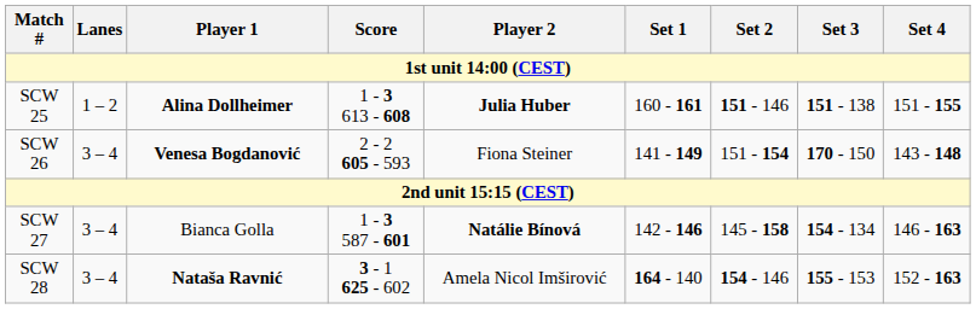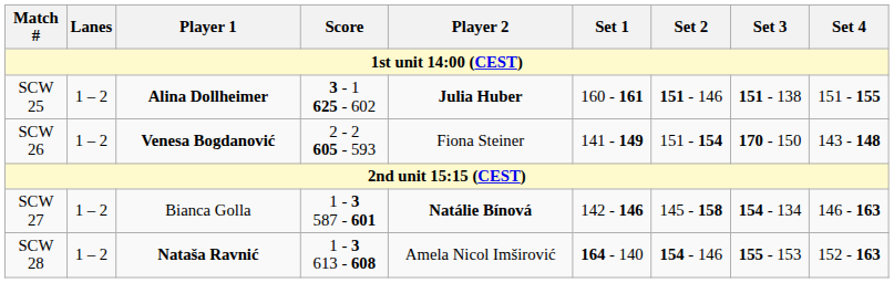SCW 25 | Score: 1 - 3 613 - 608 -> 3 - 1 625 - 602
SCW 26 | Lanes: 3 – 4 -> 1 – 2
SCW 27 | Lanes: 3 – 4 -> 1 – 2
SCW 28 | Lanes: 3 – 4 -> 1 – 2
SCW 28 | Score: 3 - 1 625 - 602 -> 1 - 3 613 - 608
